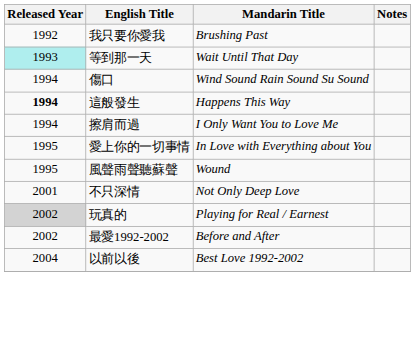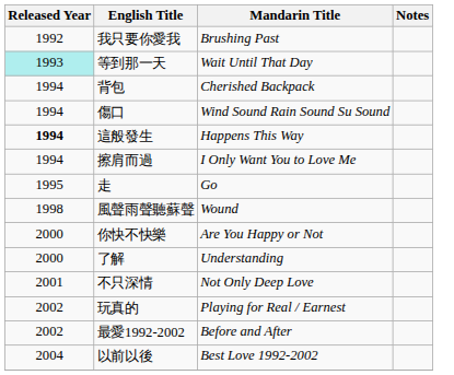+ row: 1994 | 背包 | Cherished Backpack
- row: 1995 | 愛上你的一切事情 | In Love with Everything about You
+ row: 1995 | 走 | Go
風聲雨聲聽蘇聲 | Released Year: 1995 -> 1998
+ row: 2000 | 你快不快樂 | Are You Happy or Not
+ row: 2000 | 了解 | Understanding
玩真的 | Released Year: lightgrey background -> no background
